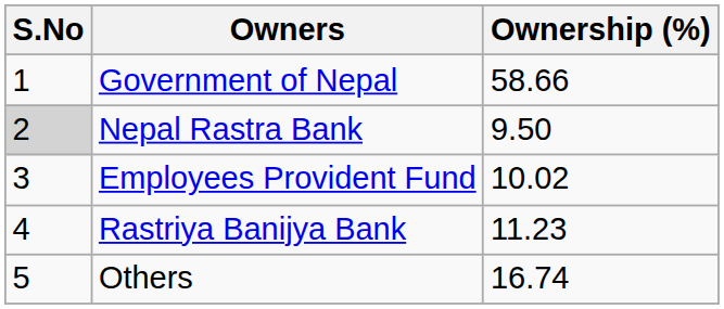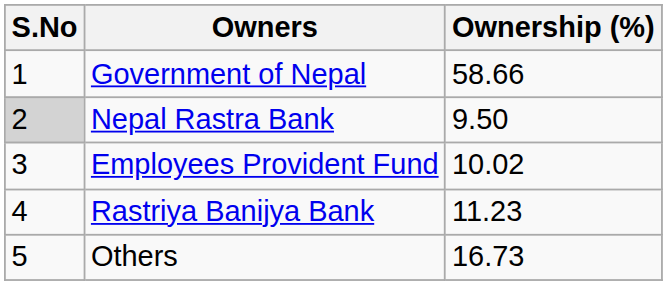Others | Ownership (%): 16.74 -> 16.73
